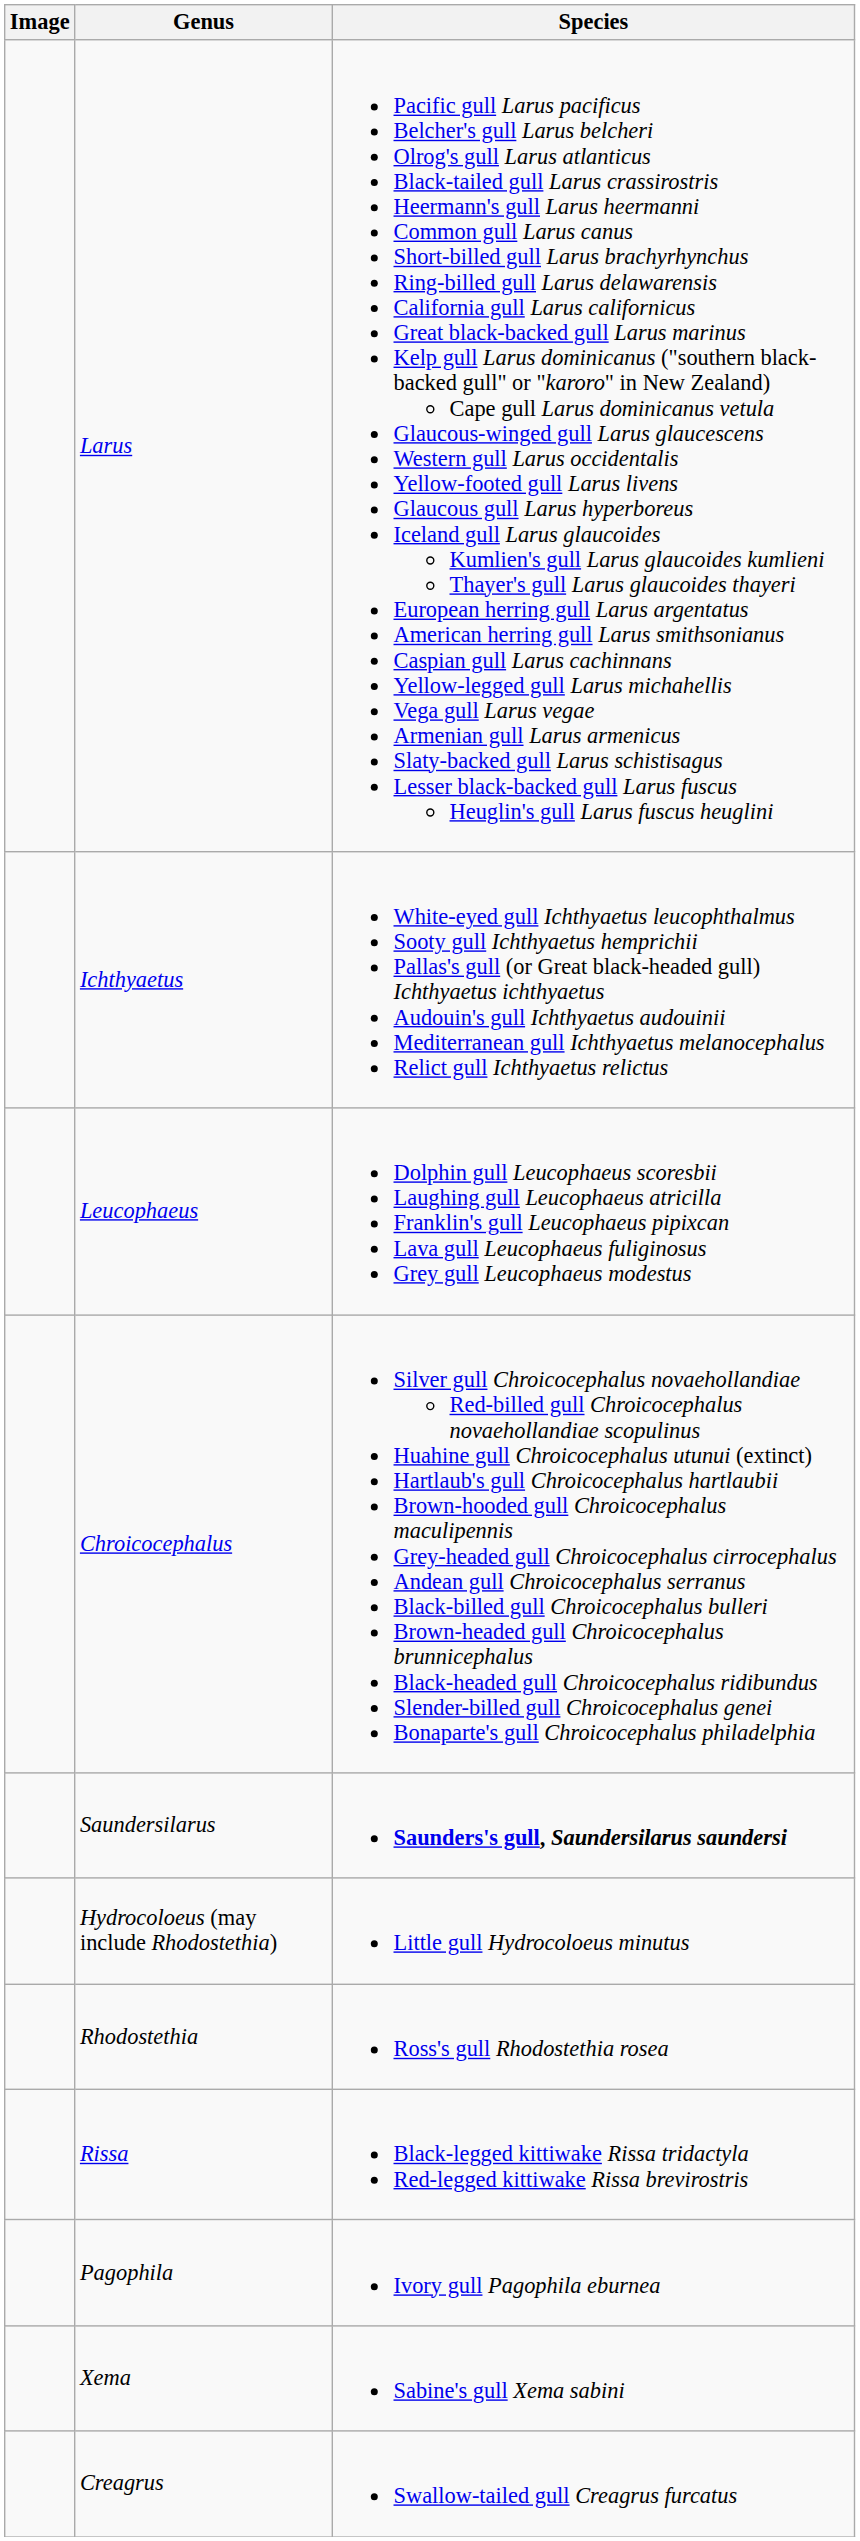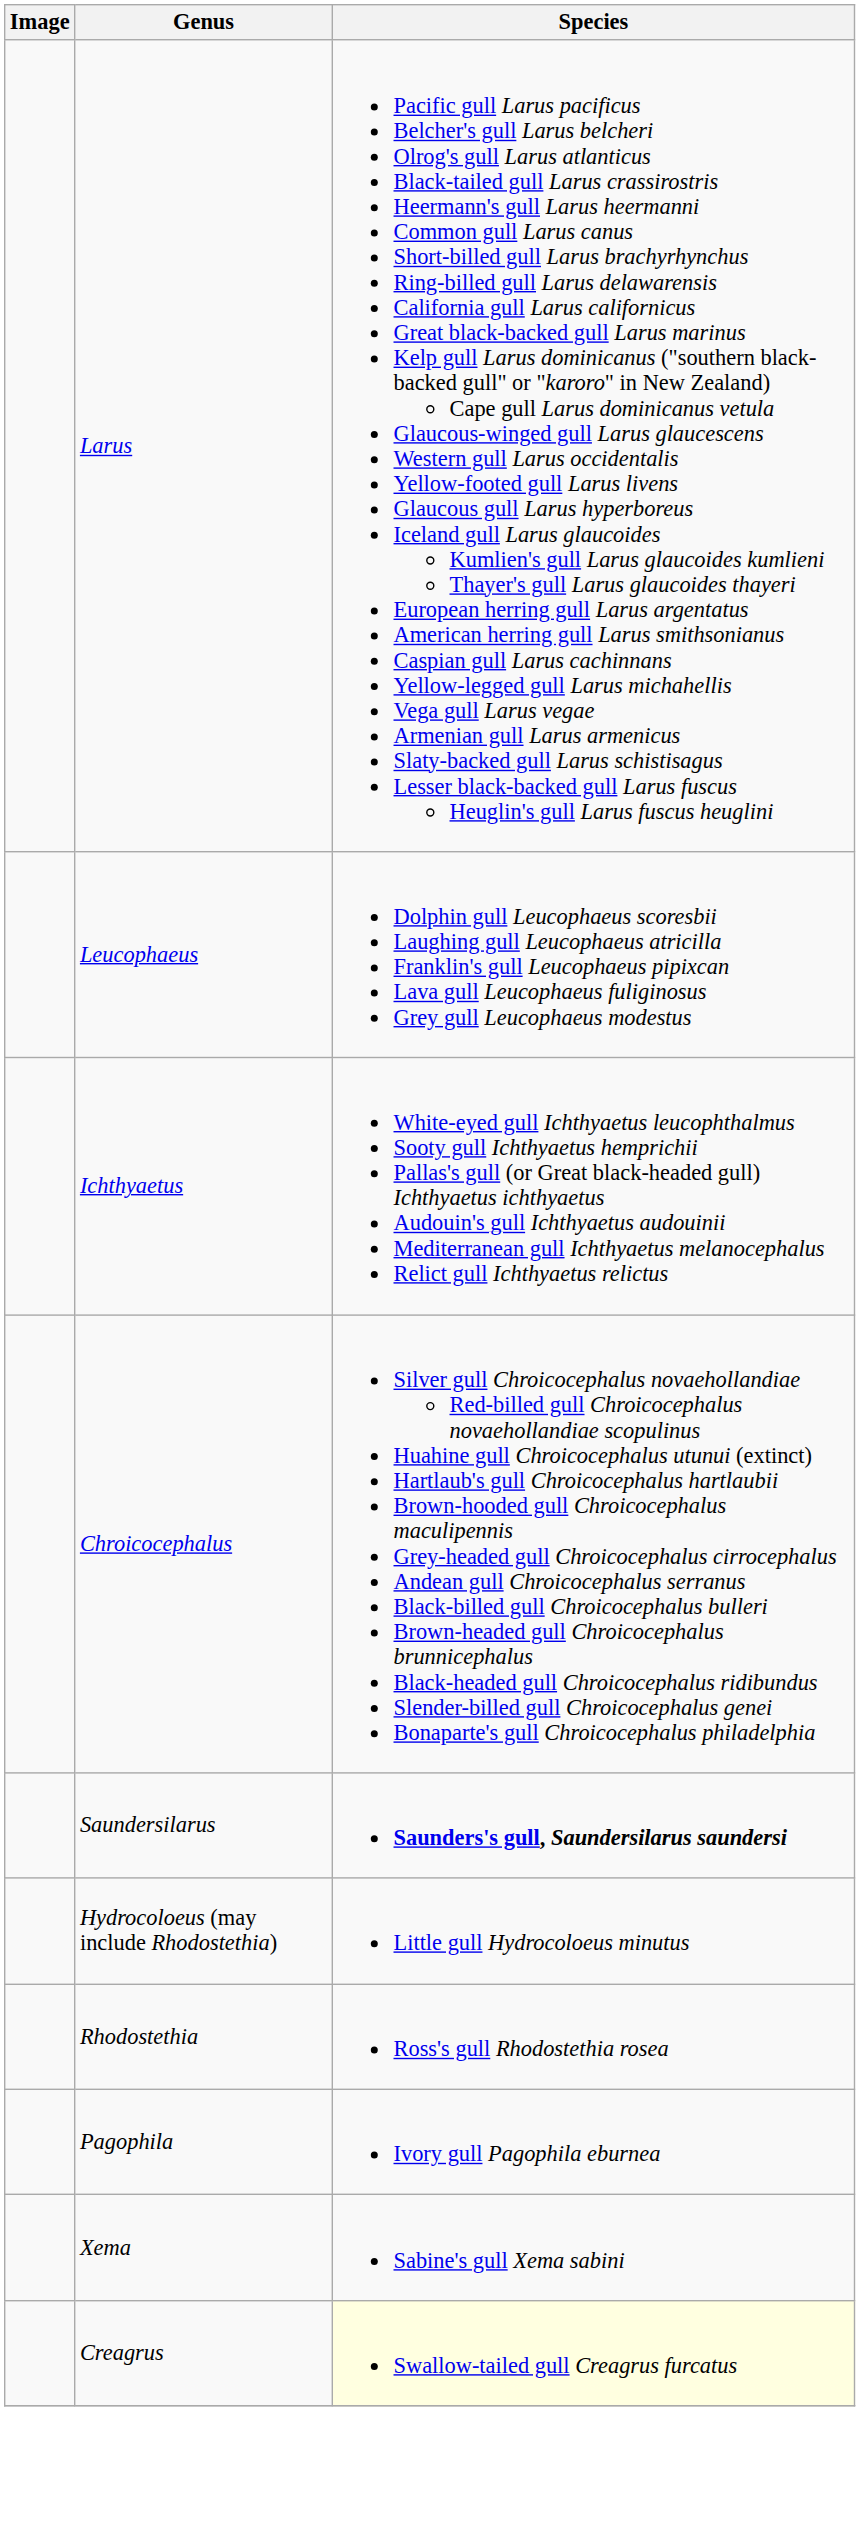rows swapped: Ichthyaetus <-> Leucophaeus
- row: Rissa | Black-legged kittiwake Rissa tridactyla Red-legged kittiwake Rissa brevirostris
Creagrus | Species: no background -> lightyellow background
